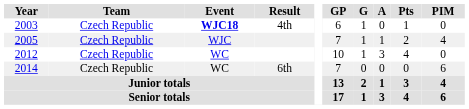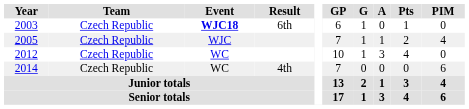2003 | Result: 4th -> 6th
2014 | Result: 6th -> 4th
